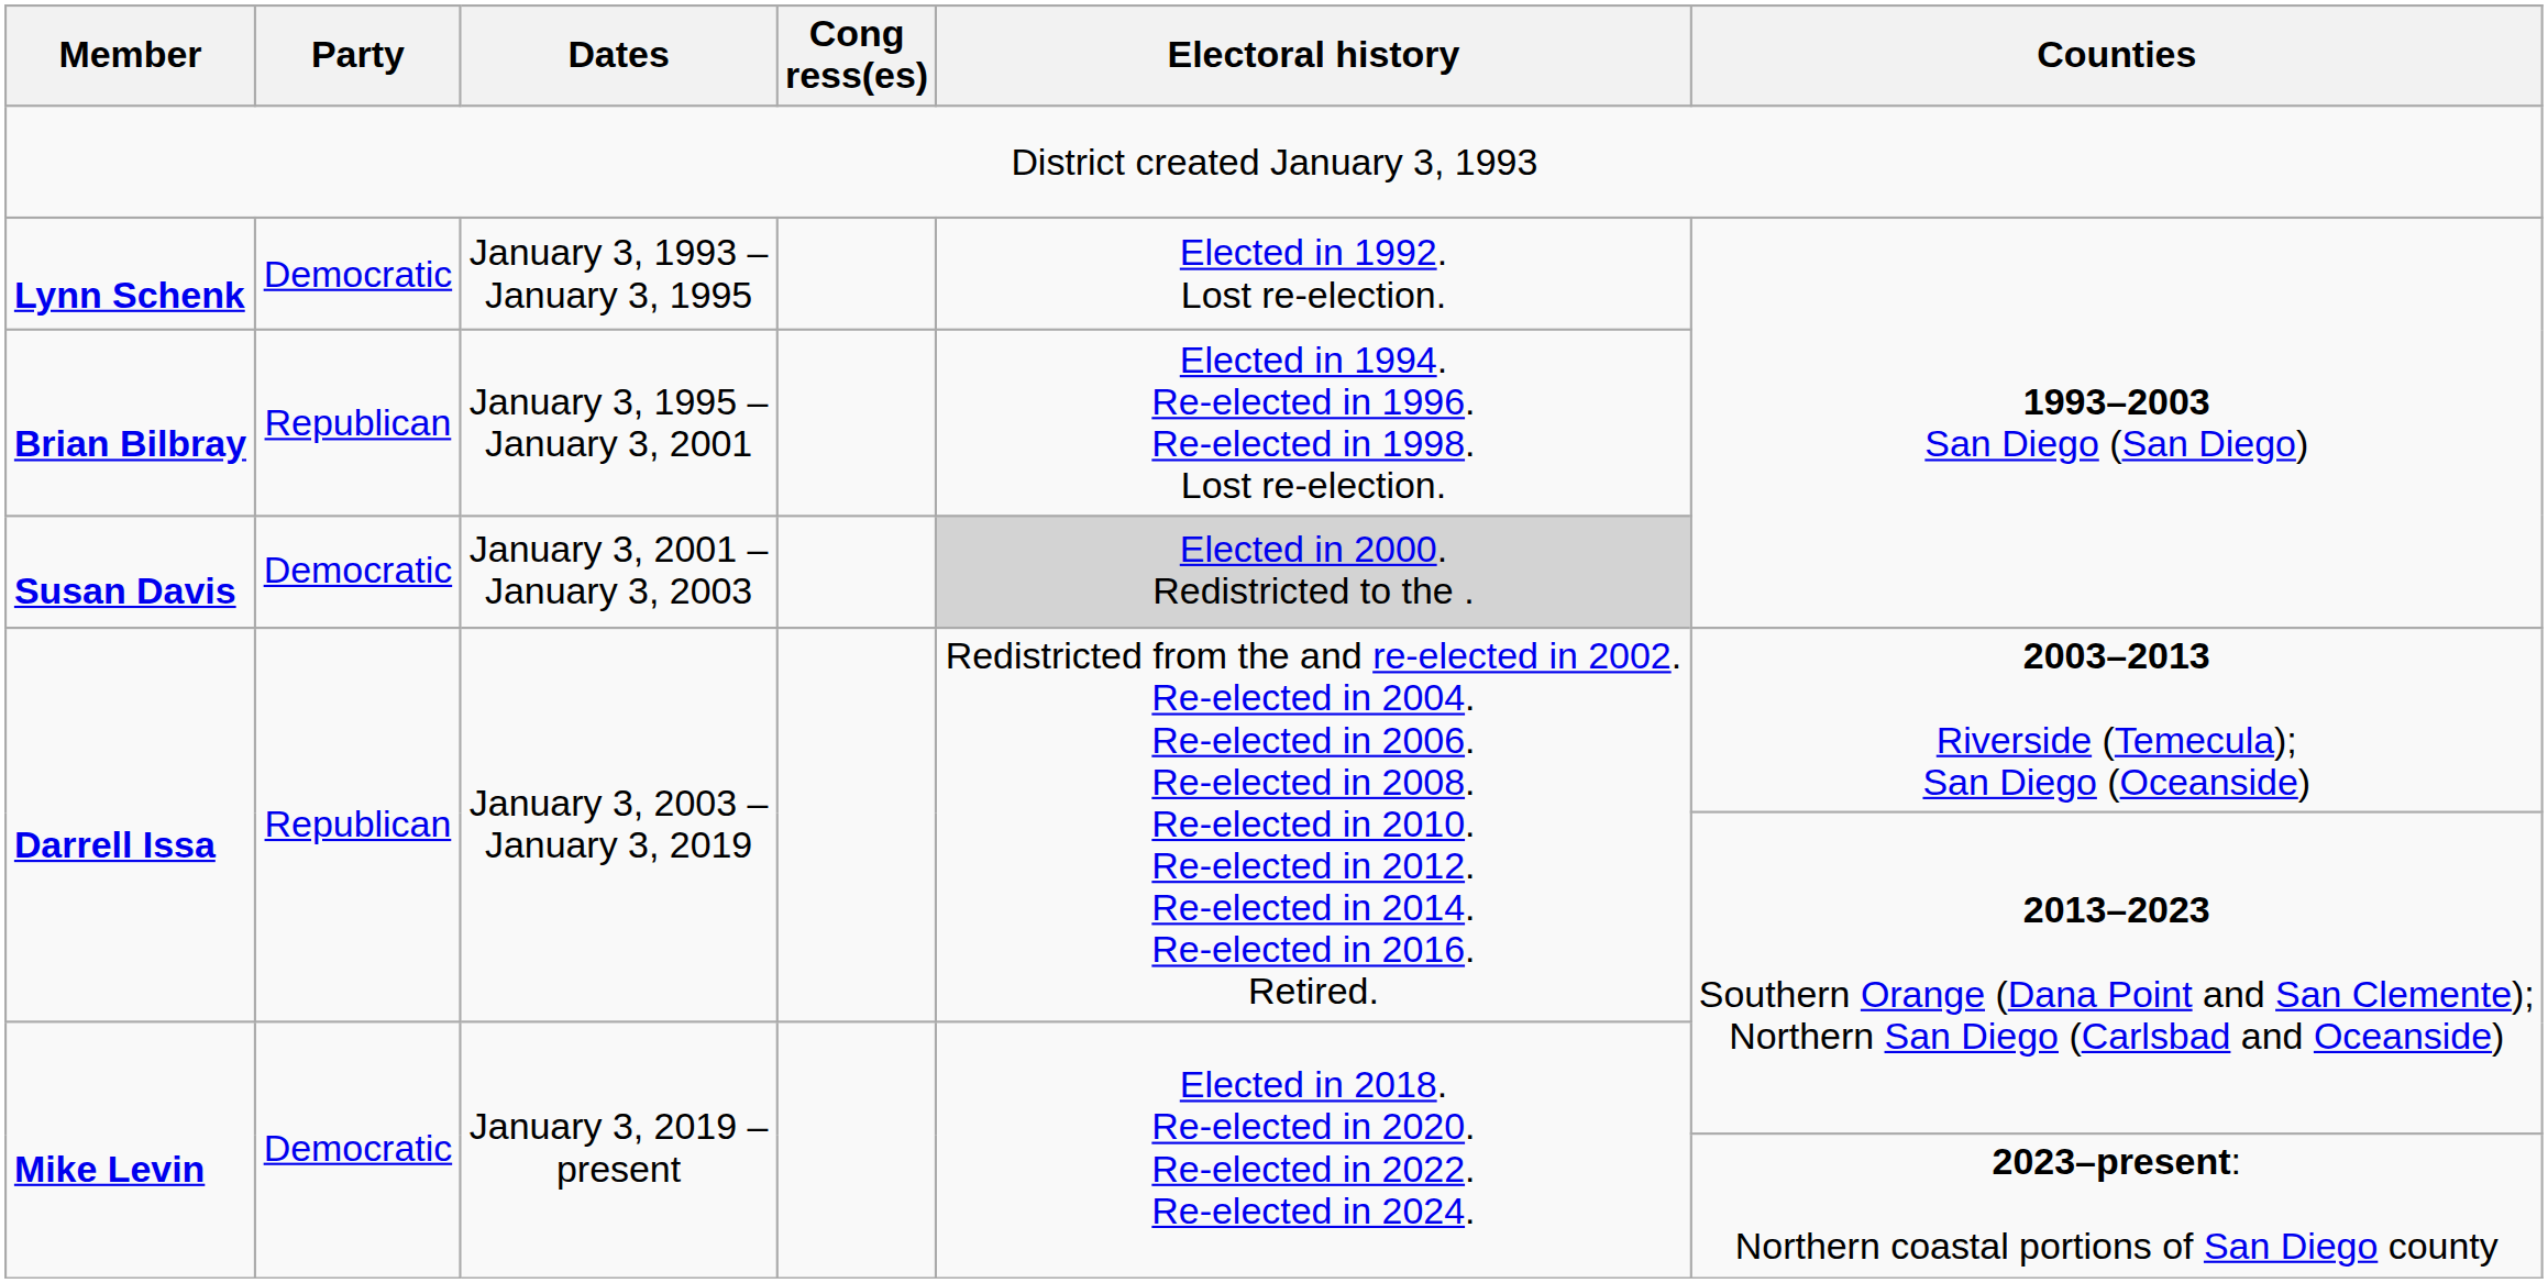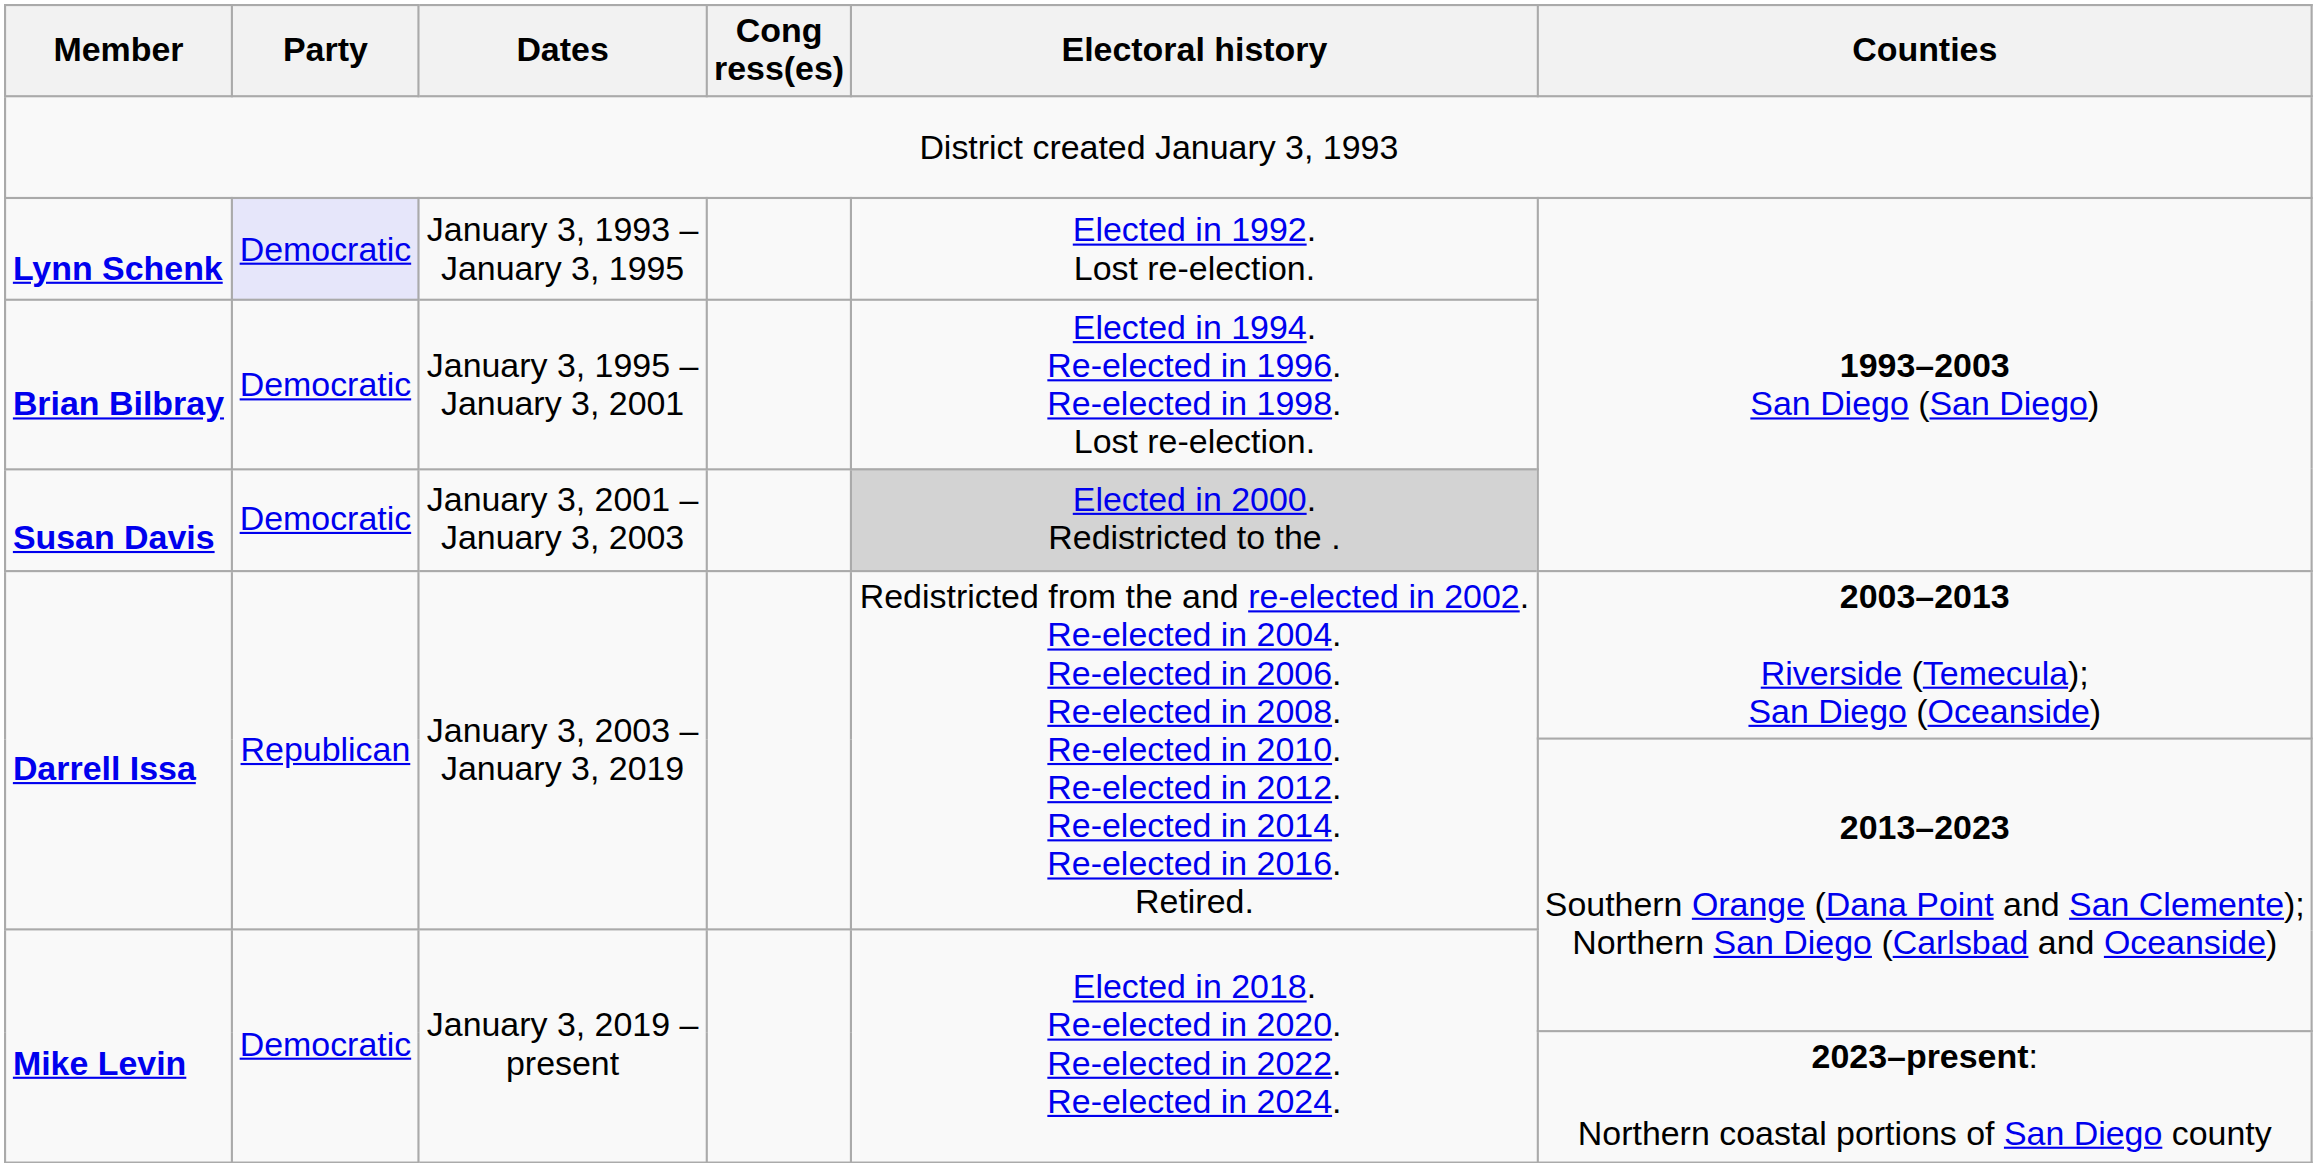Lynn Schenk | Party: no background -> lavender background
Brian Bilbray | Party: Republican -> Democratic
